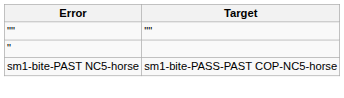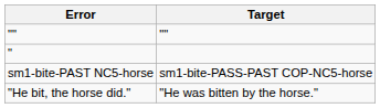+ row: "He bit, the horse did." | "He was bitten by the horse."
